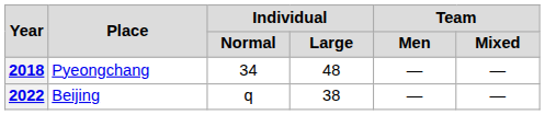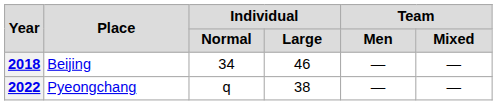2018 | Place: Pyeongchang -> Beijing
2018 | Individual / Large: 48 -> 46
2022 | Place: Beijing -> Pyeongchang
